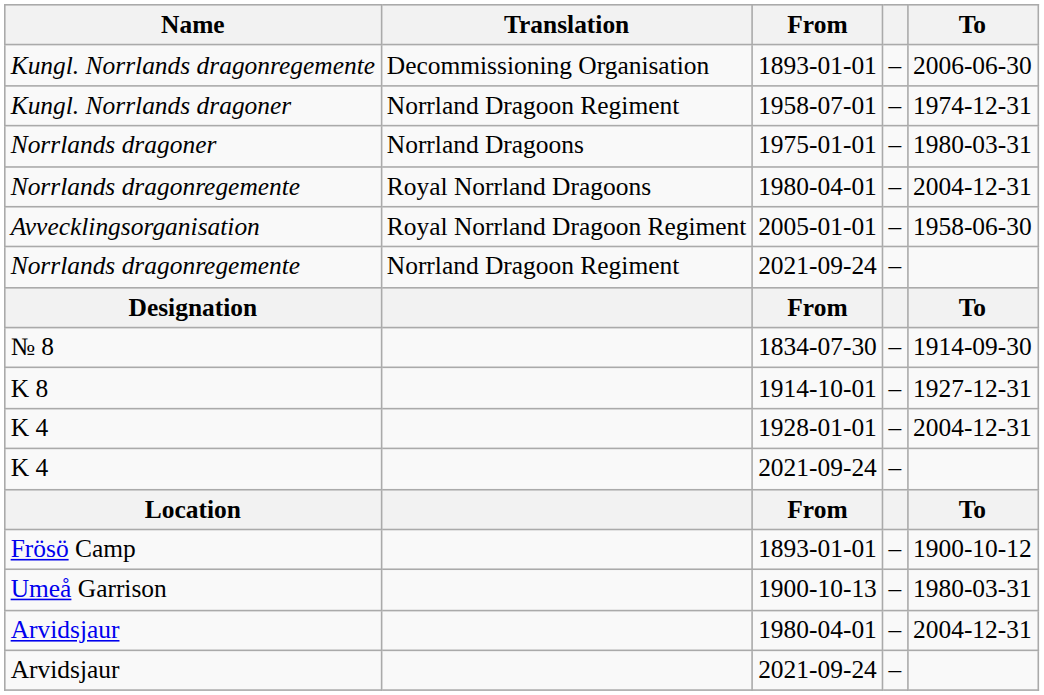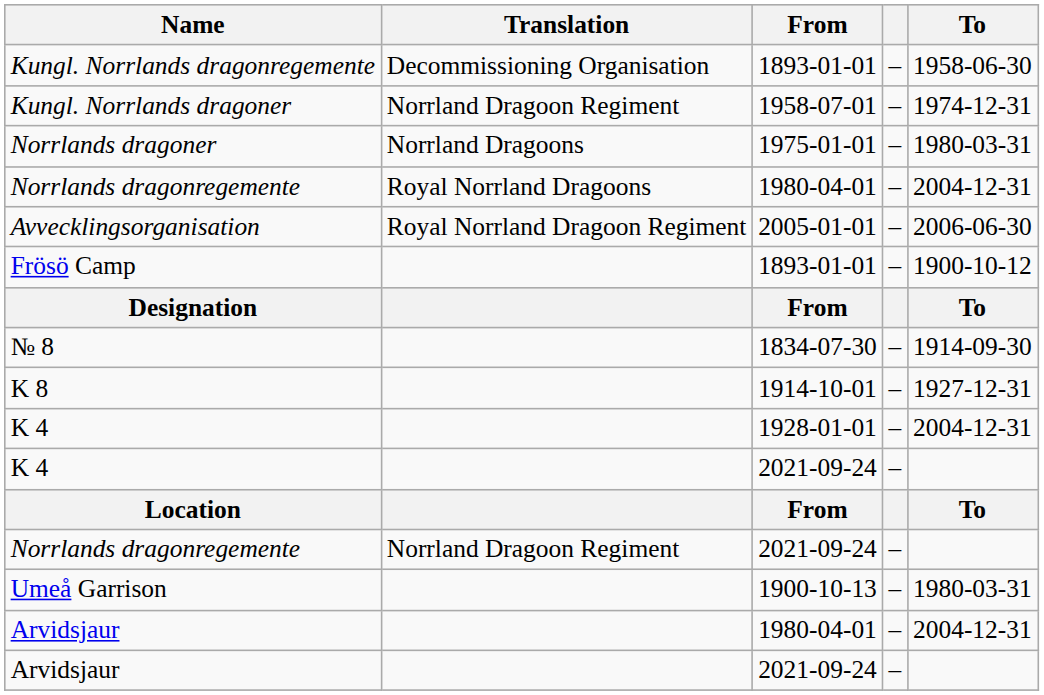Kungl. Norrlands dragonregemente | To: 2006-06-30 -> 1958-06-30
Avvecklingsorganisation | To: 1958-06-30 -> 2006-06-30
rows swapped: Norrlands dragonregemente / 2021-09-24 <-> Frösö Camp
